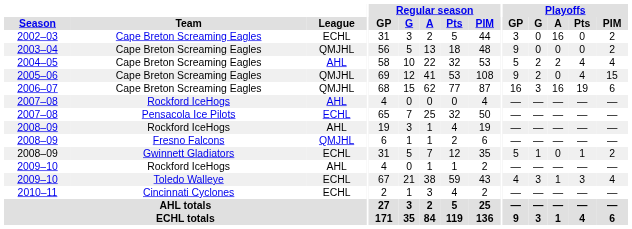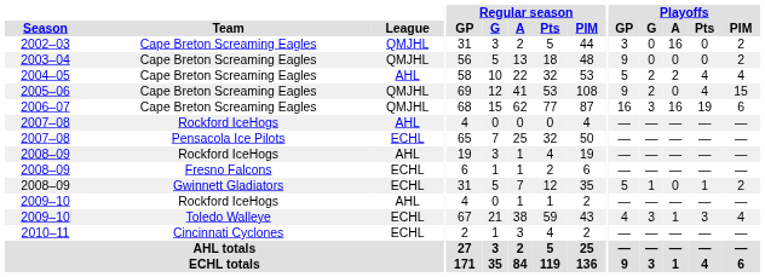2002–03 | League: ECHL -> QMJHL
2008–09 / Fresno Falcons | League: QMJHL -> ECHL
